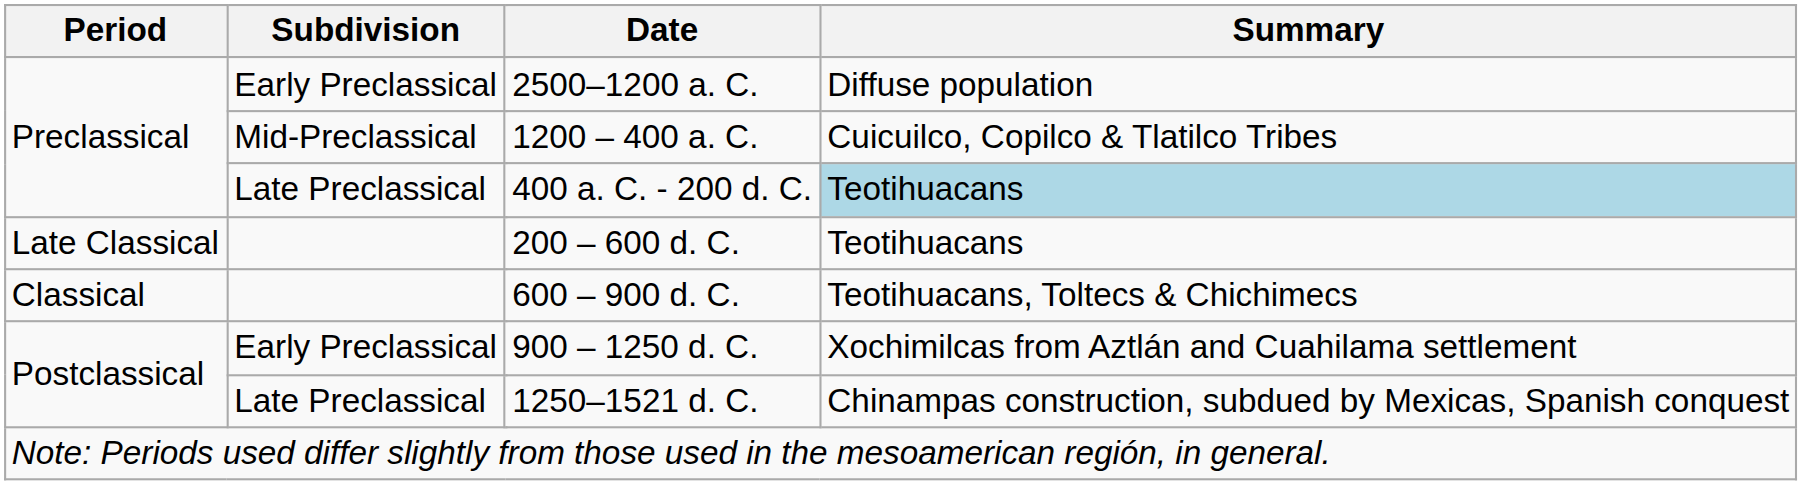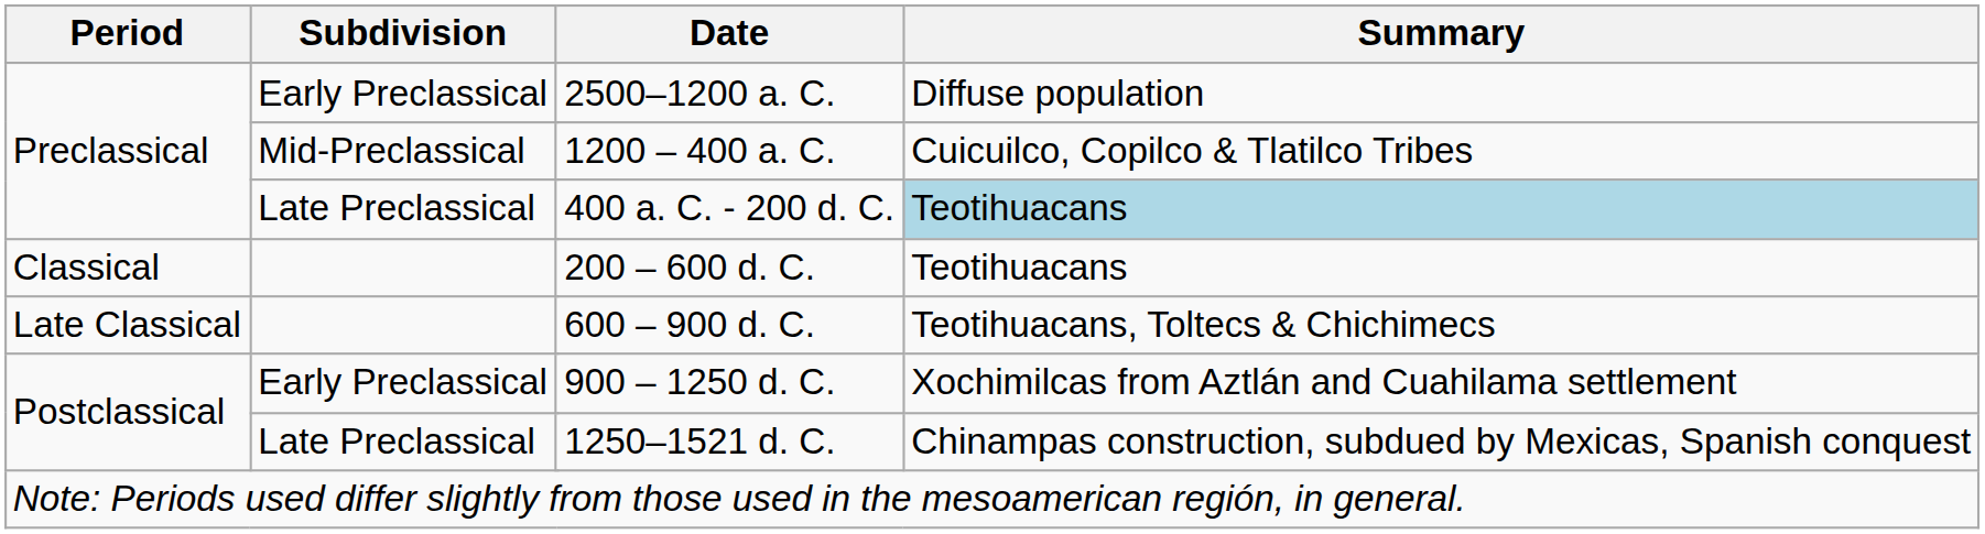200 – 600 d. C. | Period: Late Classical -> Classical
600 – 900 d. C. | Period: Classical -> Late Classical
